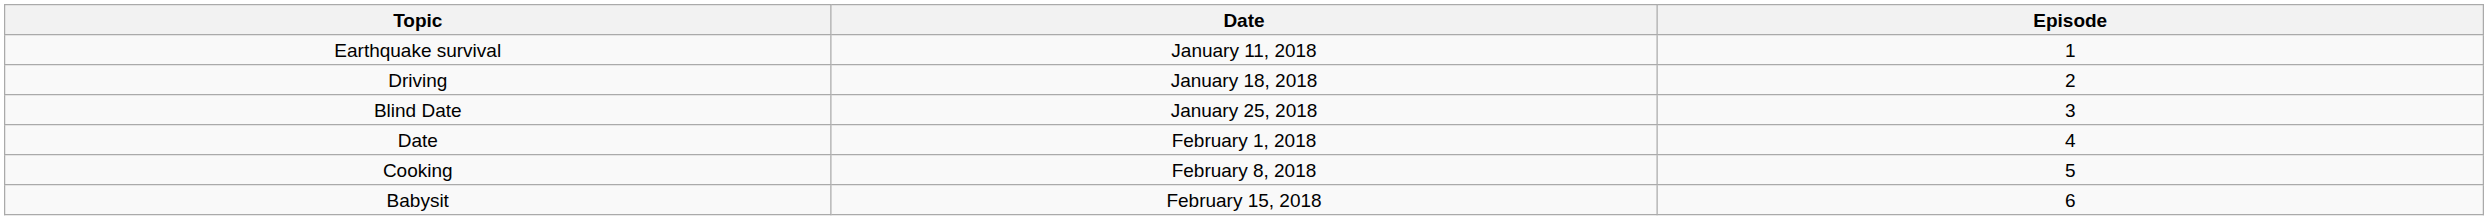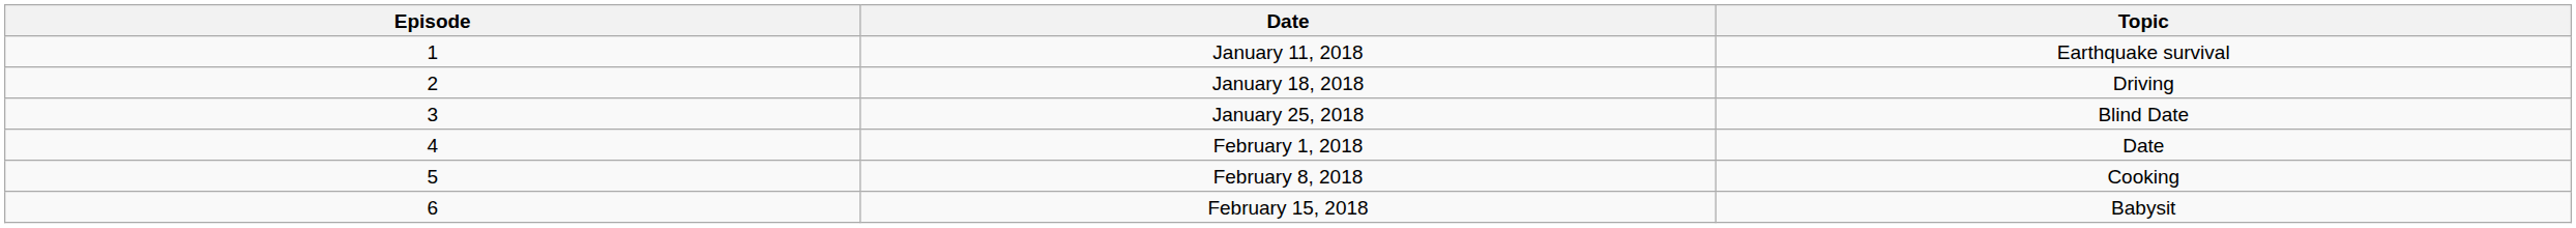columns swapped: Episode <-> Topic
